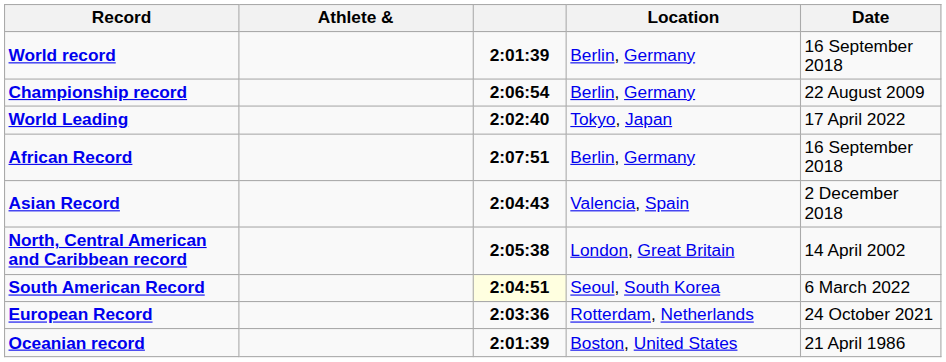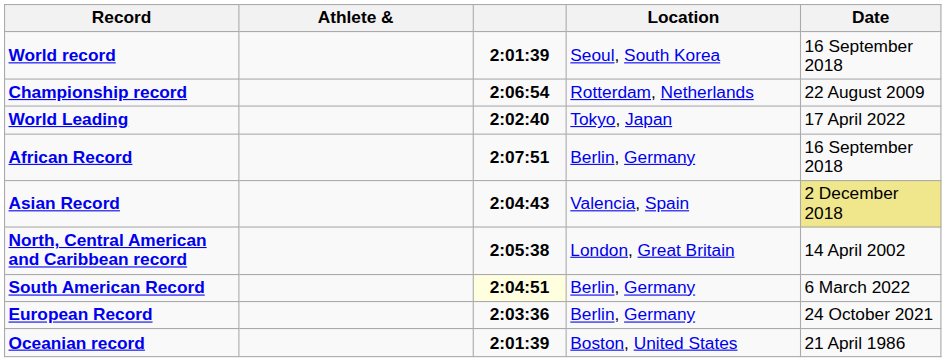World record | Location: Berlin, Germany -> Seoul, South Korea
Championship record | Location: Berlin, Germany -> Rotterdam, Netherlands
Asian Record | Date: no background -> khaki background
South American Record | Location: Seoul, South Korea -> Berlin, Germany
European Record | Location: Rotterdam, Netherlands -> Berlin, Germany
